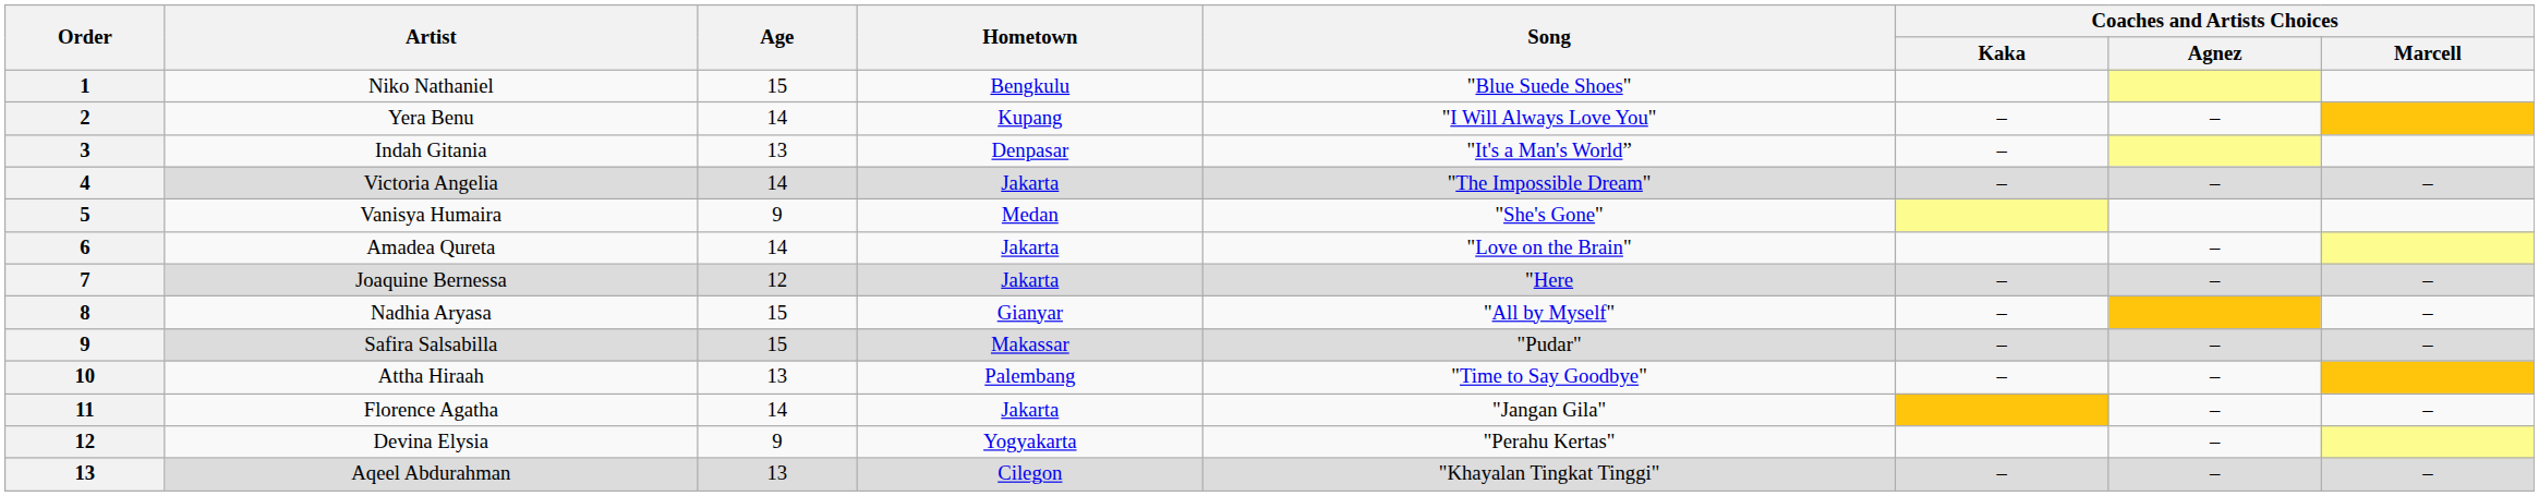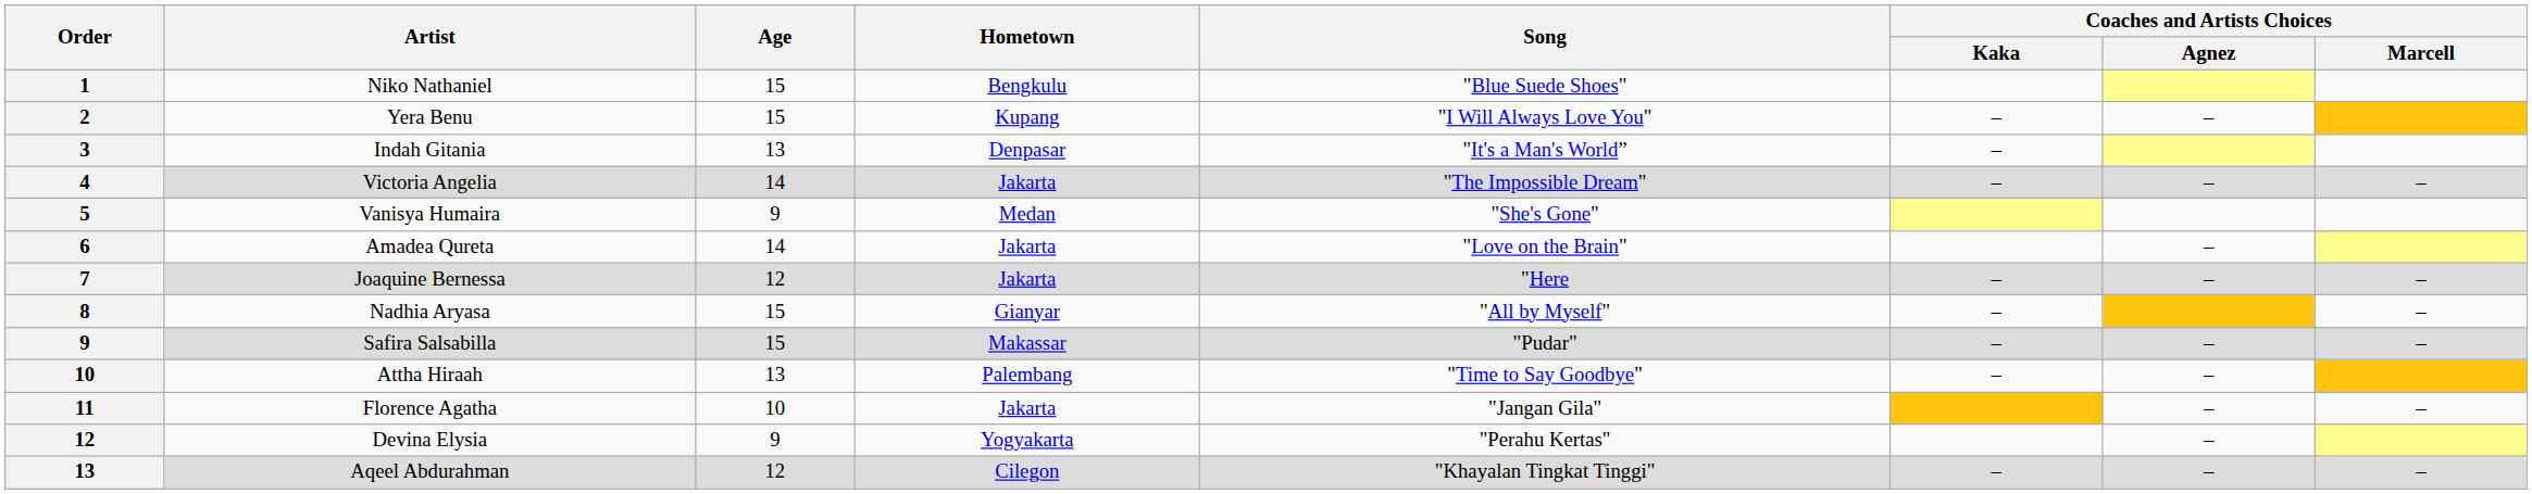Yera Benu | Age: 14 -> 15
Florence Agatha | Age: 14 -> 10
Aqeel Abdurahman | Age: 13 -> 12
